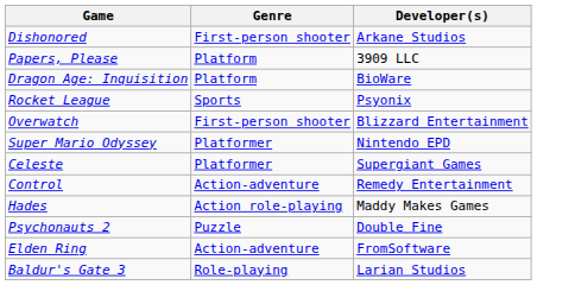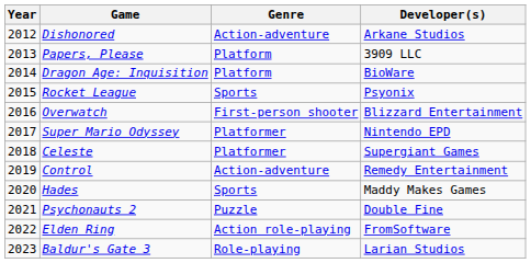+ column: Year | 2012 | 2013 | 2014 | 2015 | 2016 | 2017 | 2018 | 2019 | 2020 | 2021 | 2022 | 2023
Dishonored | Genre: First-person shooter -> Action-adventure
Hades | Genre: Action role-playing -> Sports
Elden Ring | Genre: Action-adventure -> Action role-playing
